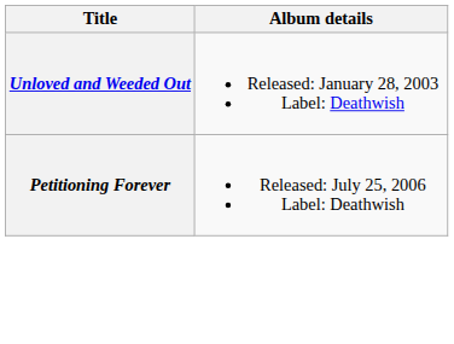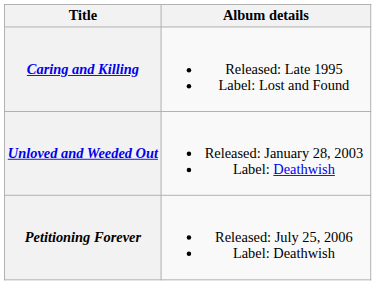+ row: Caring and Killing | Released: Late 1995 Label: Lost and Found
